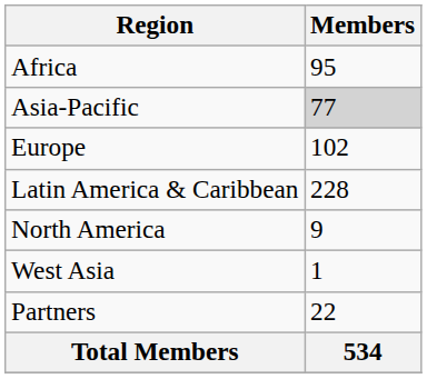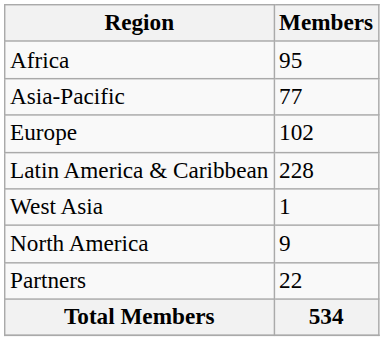Asia-Pacific | Members: lightgrey background -> no background
rows swapped: North America <-> West Asia
